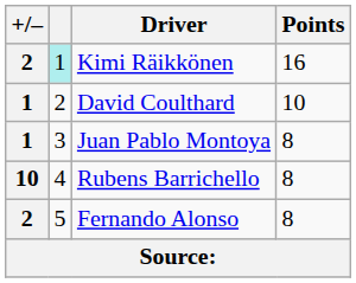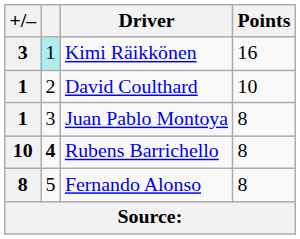Kimi Räikkönen | +/–: 2 -> 3
Rubens Barrichello | column 2: normal -> bold
Fernando Alonso | +/–: 2 -> 8
